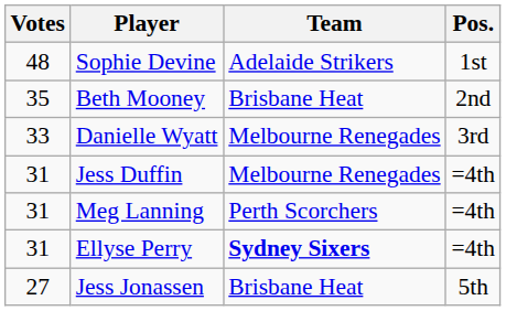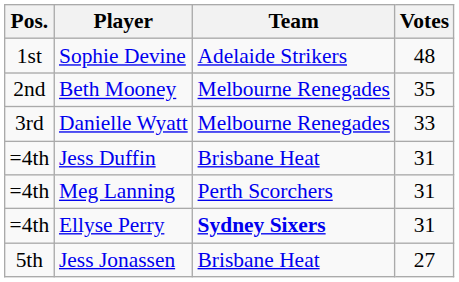columns swapped: Pos. <-> Votes
Beth Mooney | Team: Brisbane Heat -> Melbourne Renegades
Jess Duffin | Team: Melbourne Renegades -> Brisbane Heat
